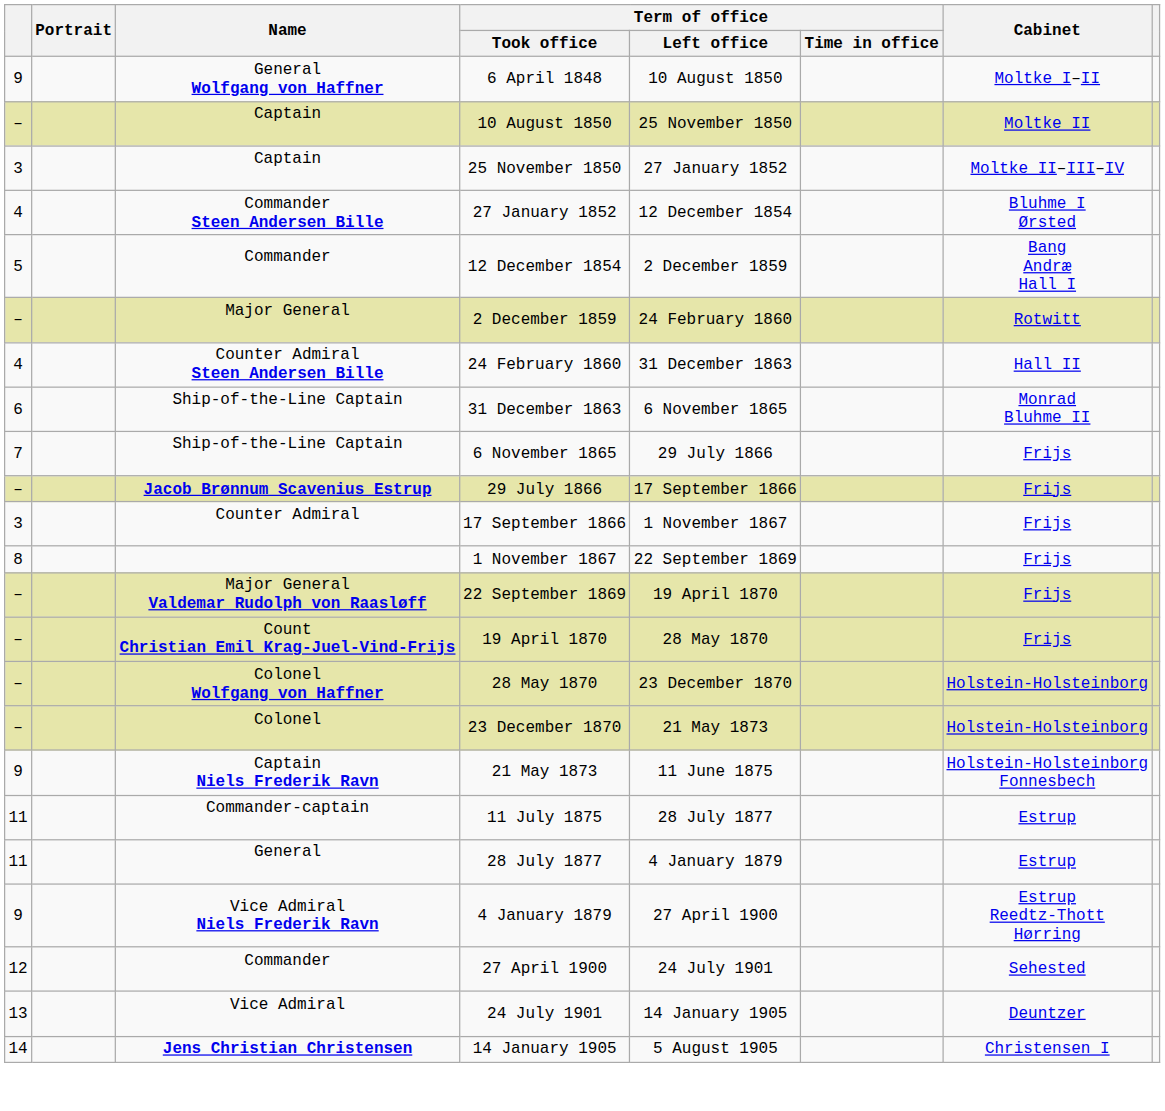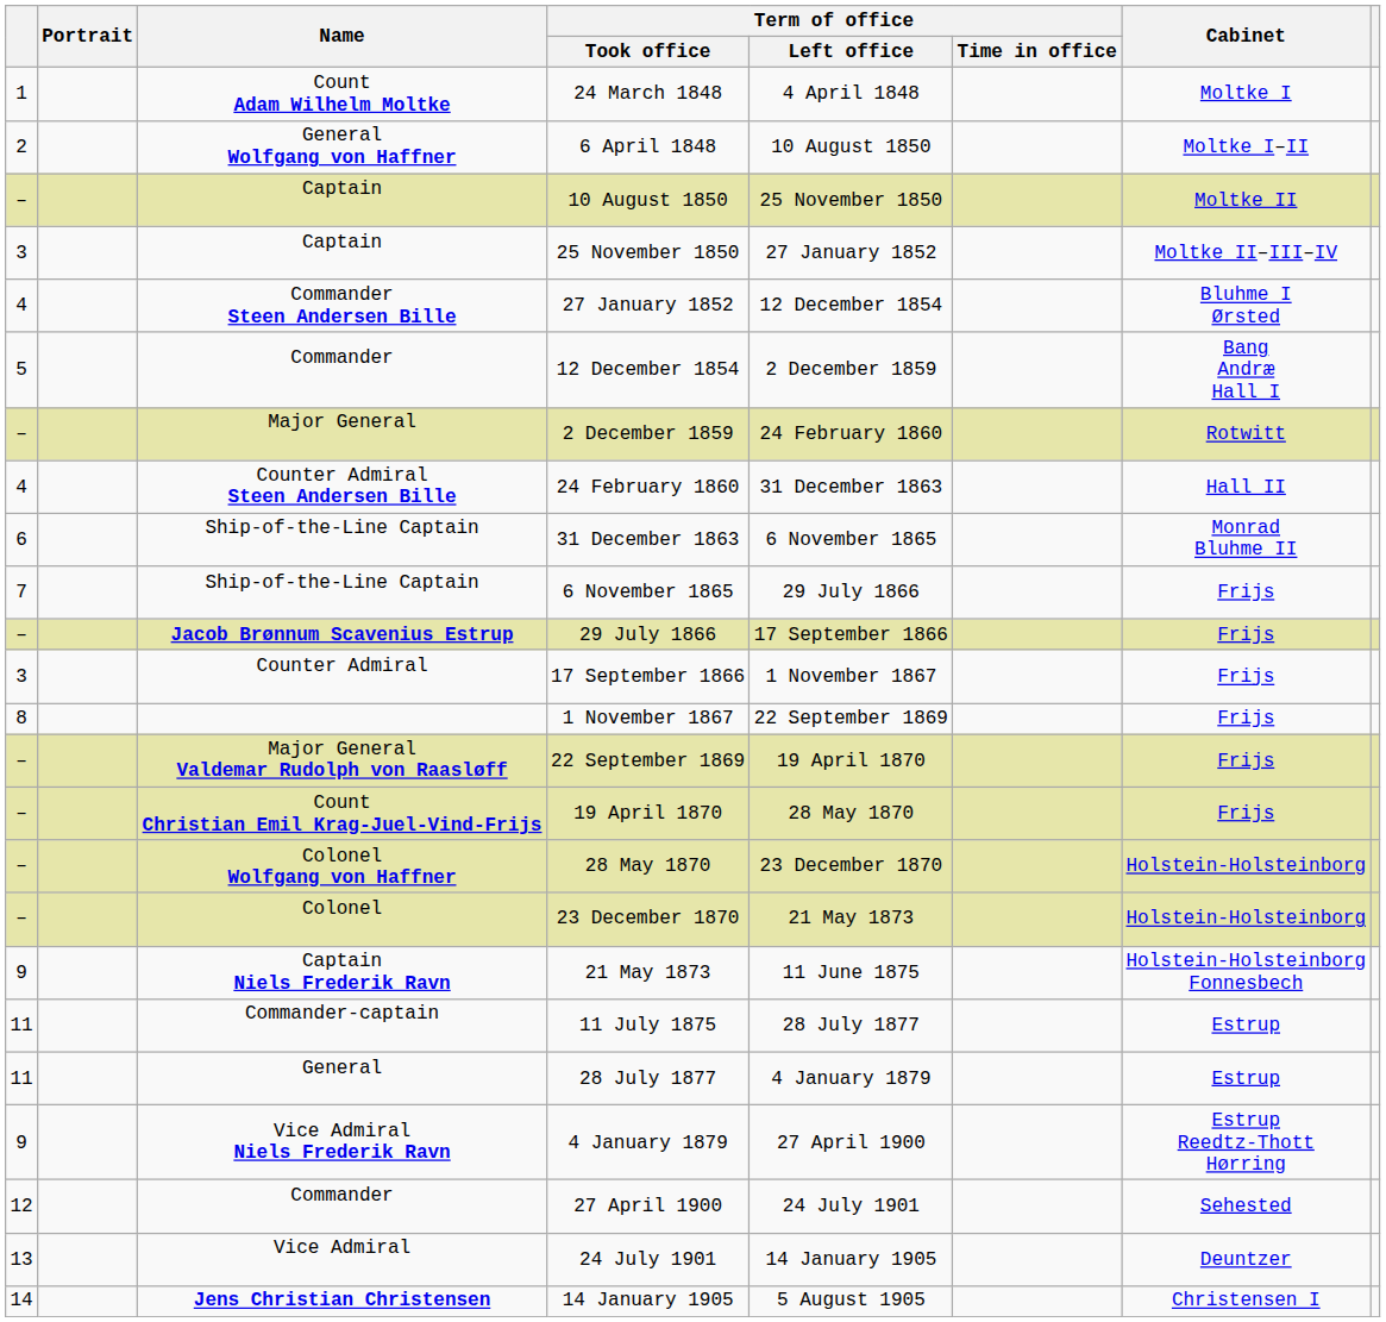+ row: 1 | Count Adam Wilhelm Moltke | 24 March 1848 | 4 April 1848 | Moltke I
6 April 1848 | column 1: 9 -> 2
